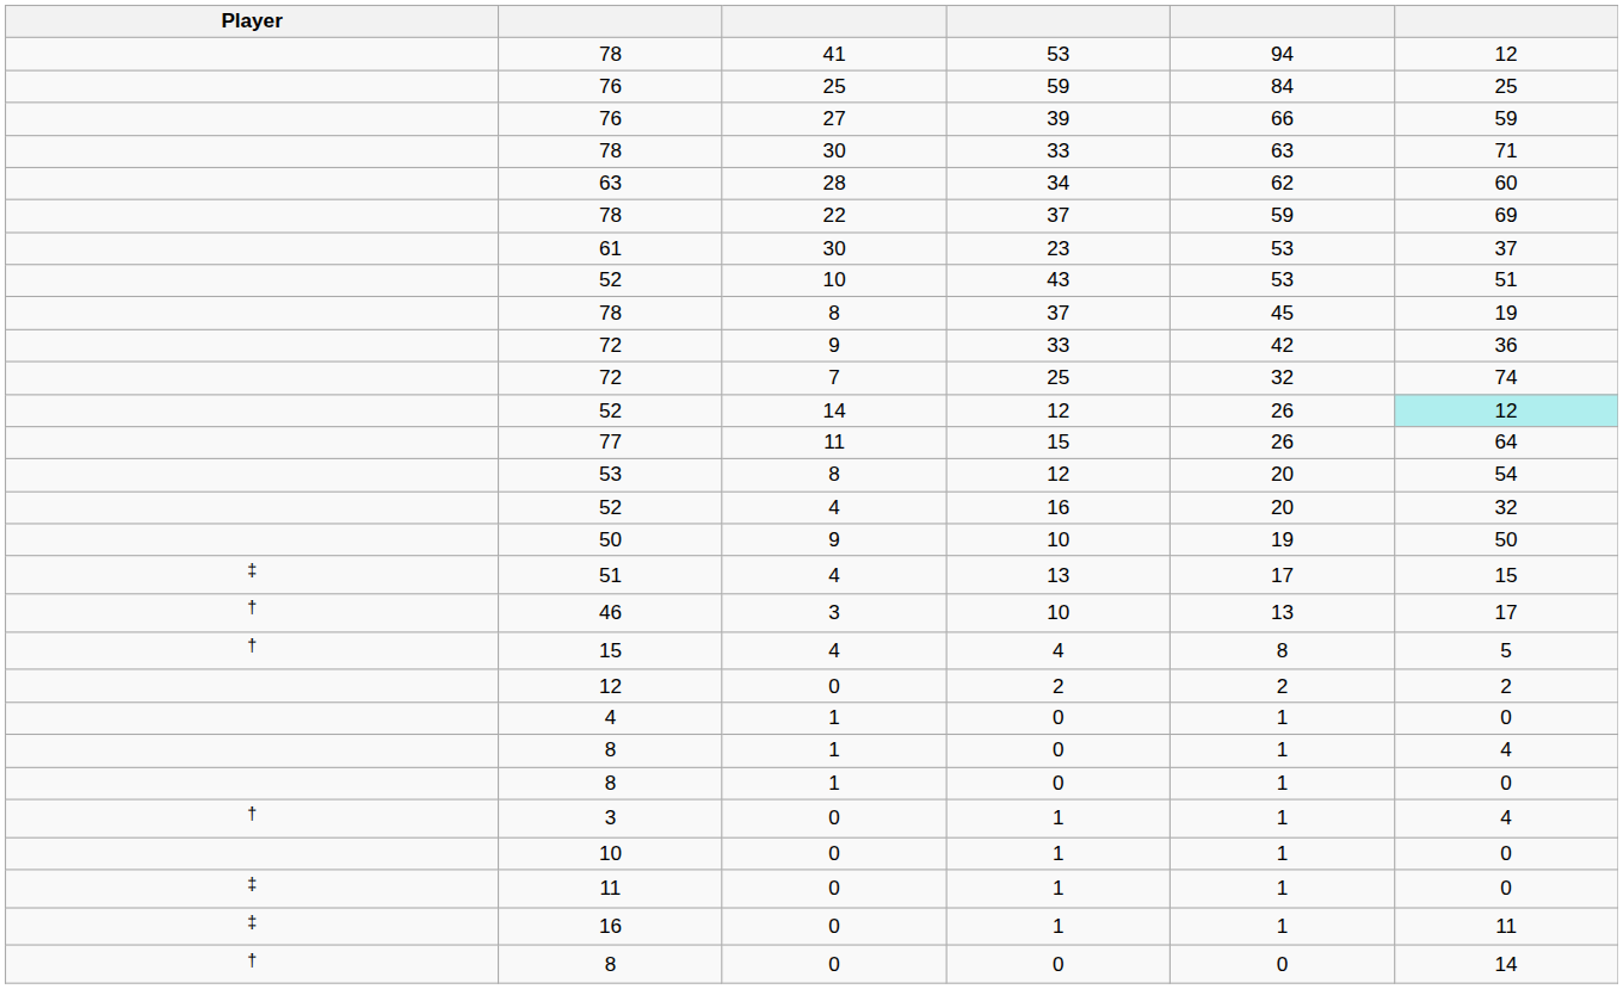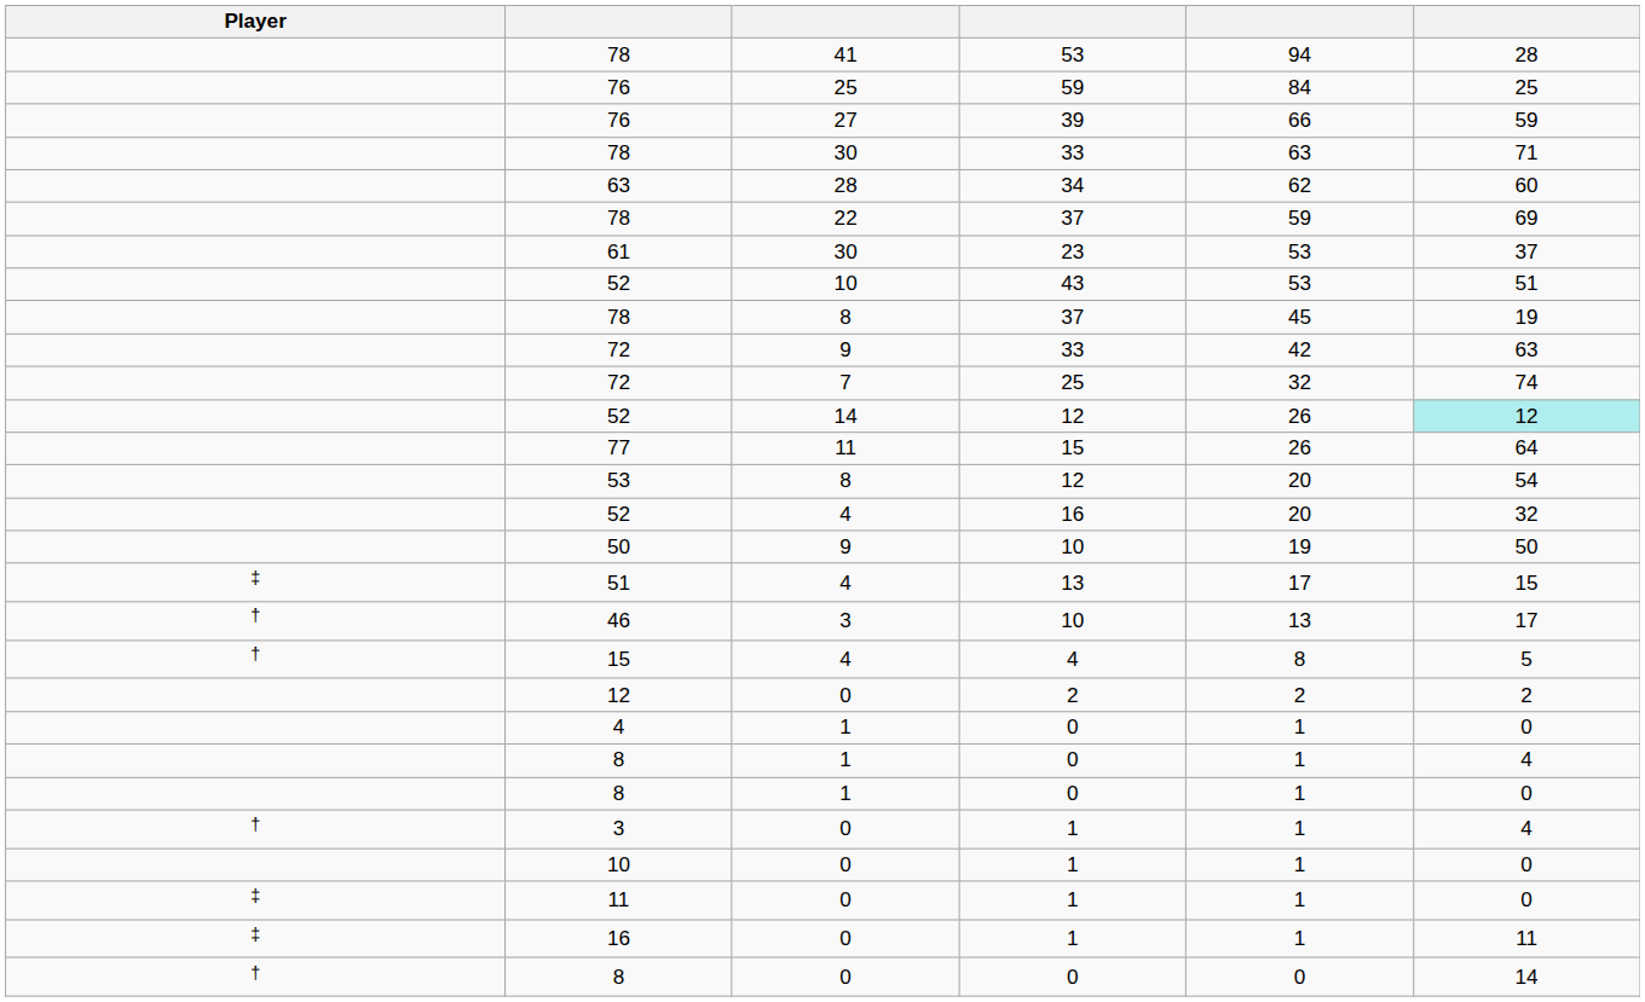78 / 41 | column 6: 12 -> 28
72 / 9 | column 6: 36 -> 63
